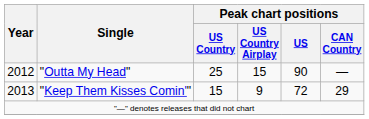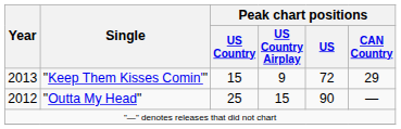rows swapped: "Outta My Head" <-> "Keep Them Kisses Comin'"
